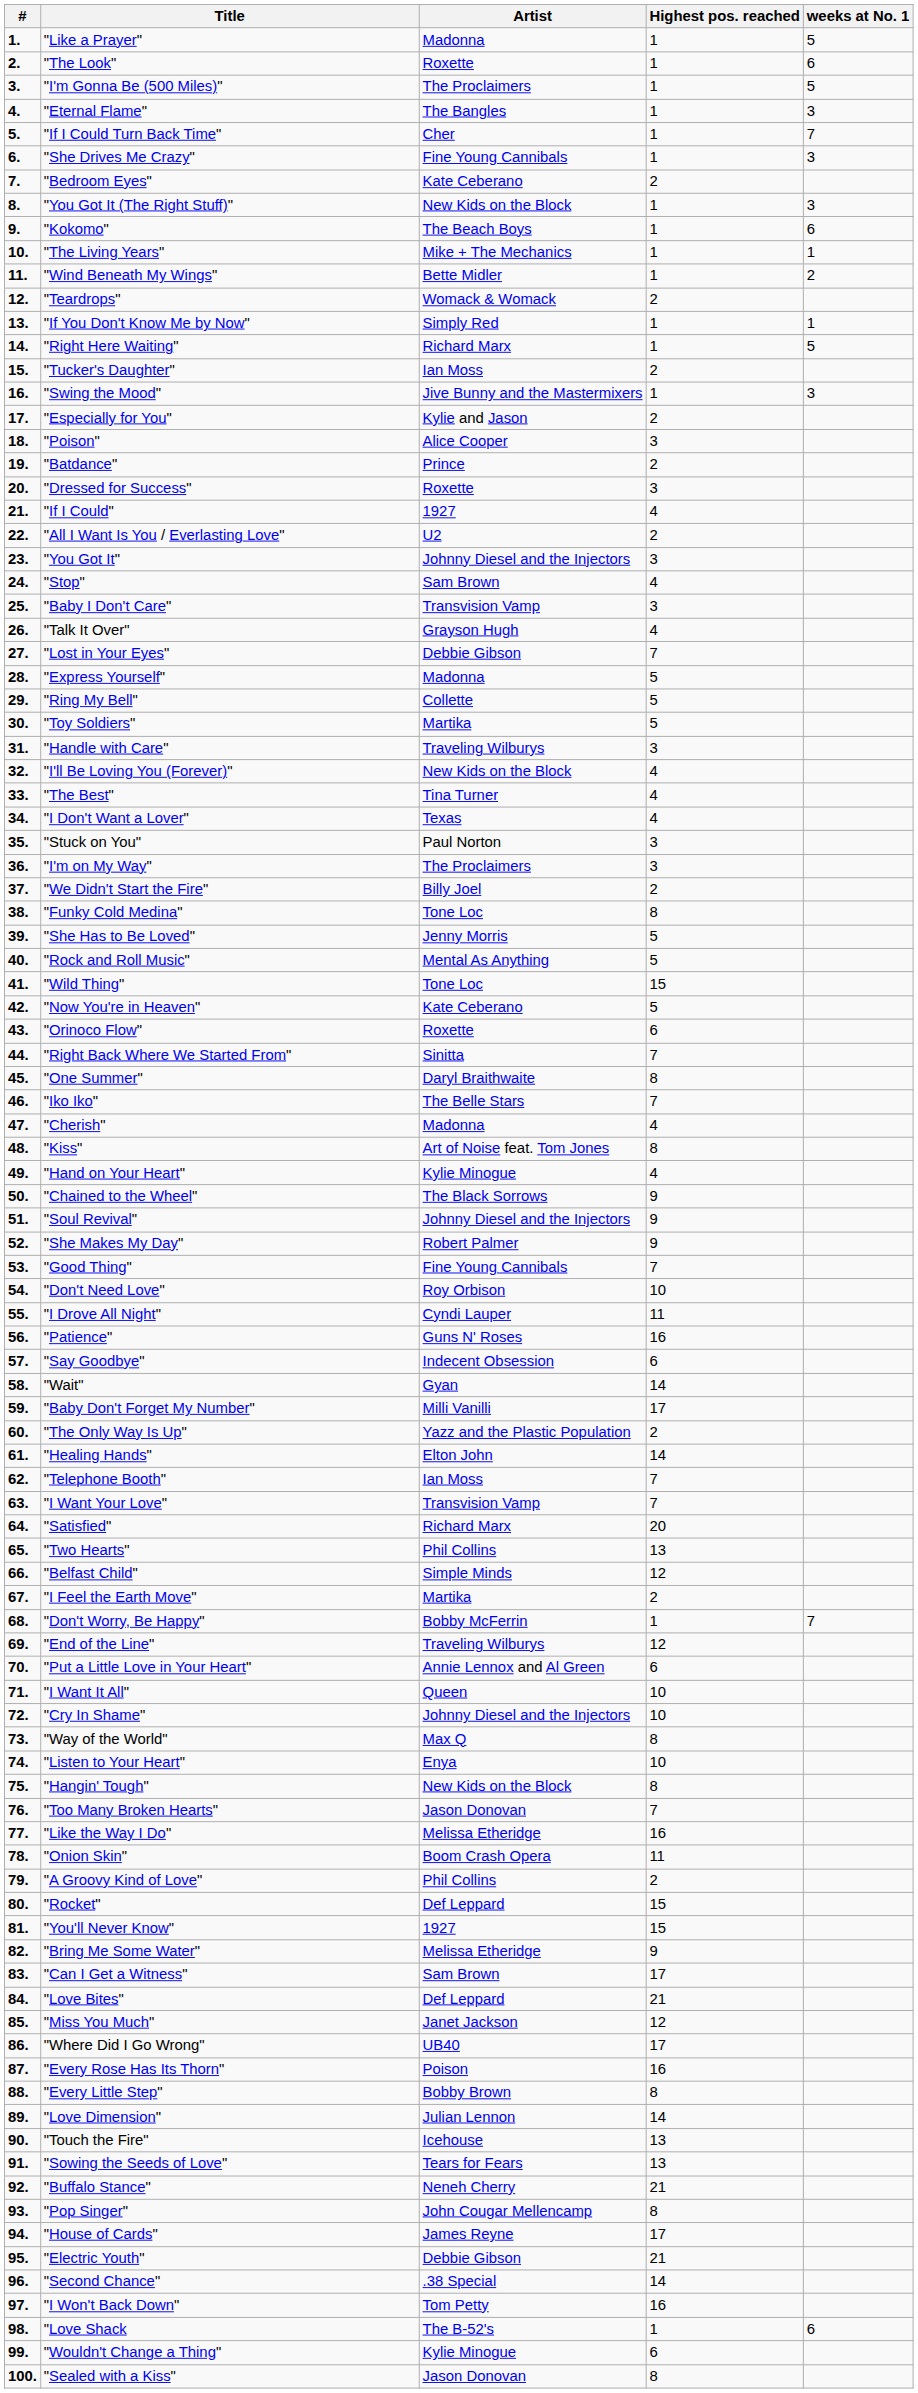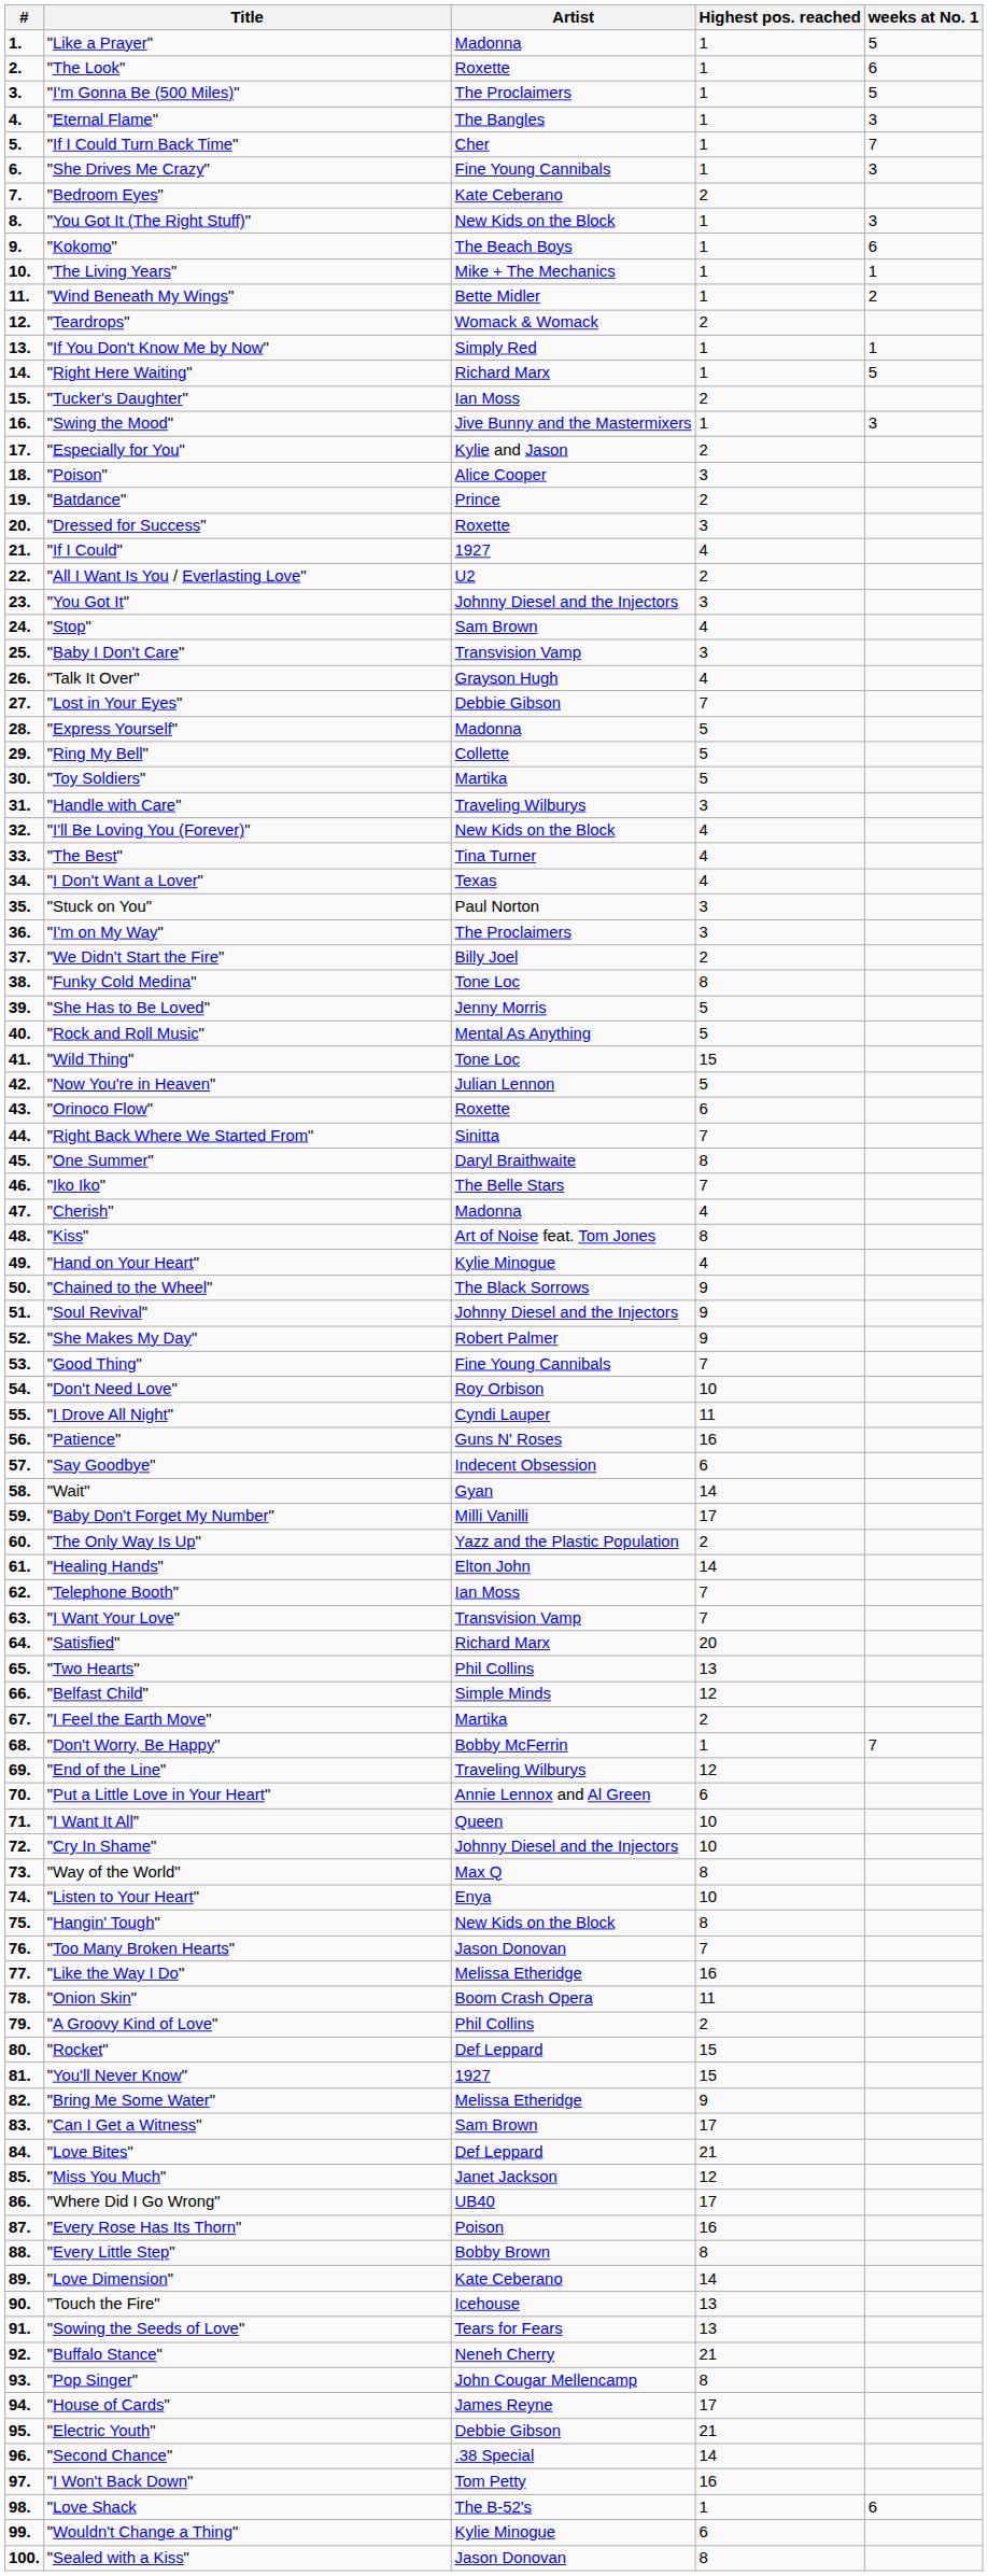"Now You're in Heaven" | Artist: Kate Ceberano -> Julian Lennon
"Love Dimension" | Artist: Julian Lennon -> Kate Ceberano
